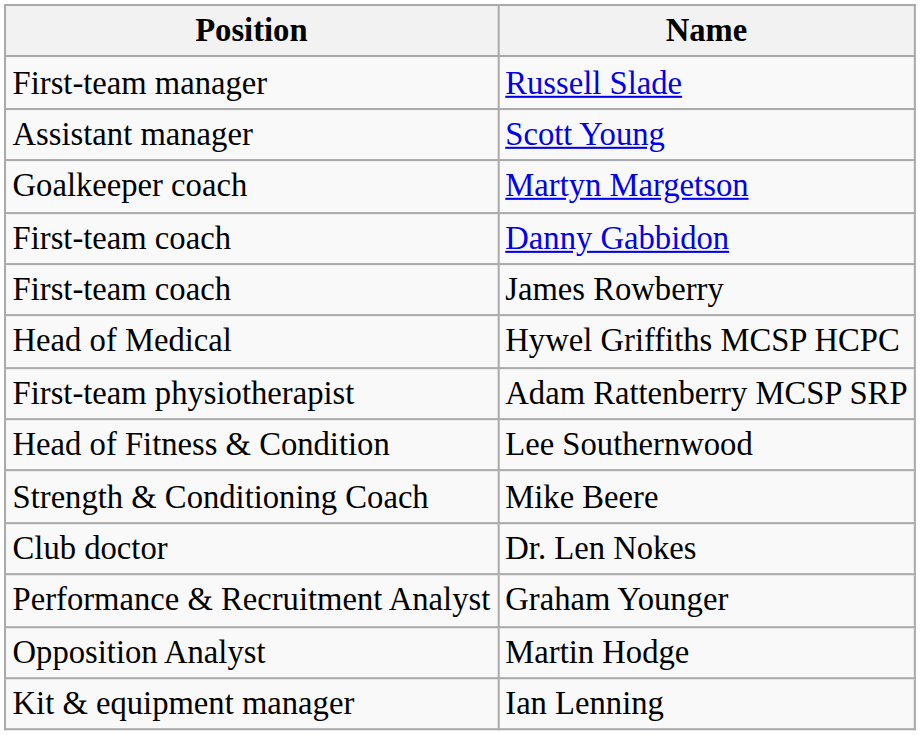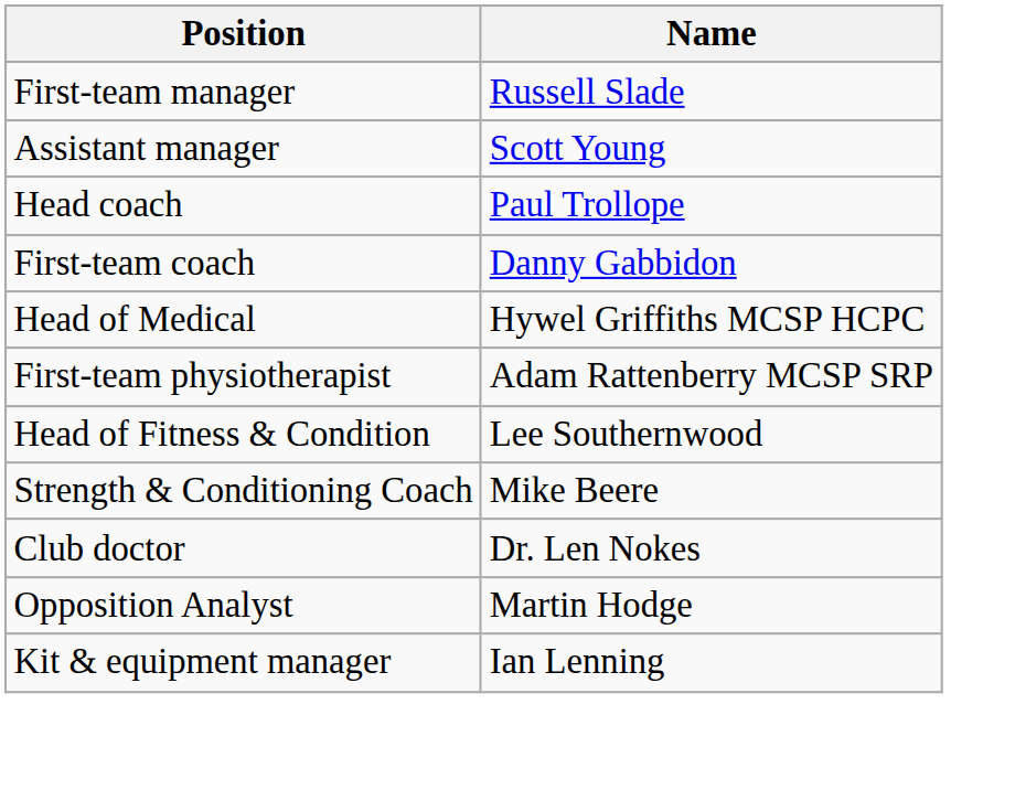+ row: Head coach | Paul Trollope
- row: Goalkeeper coach | Martyn Margetson
- row: First-team coach | James Rowberry
- row: Performance & Recruitment Analyst | Graham Younger
